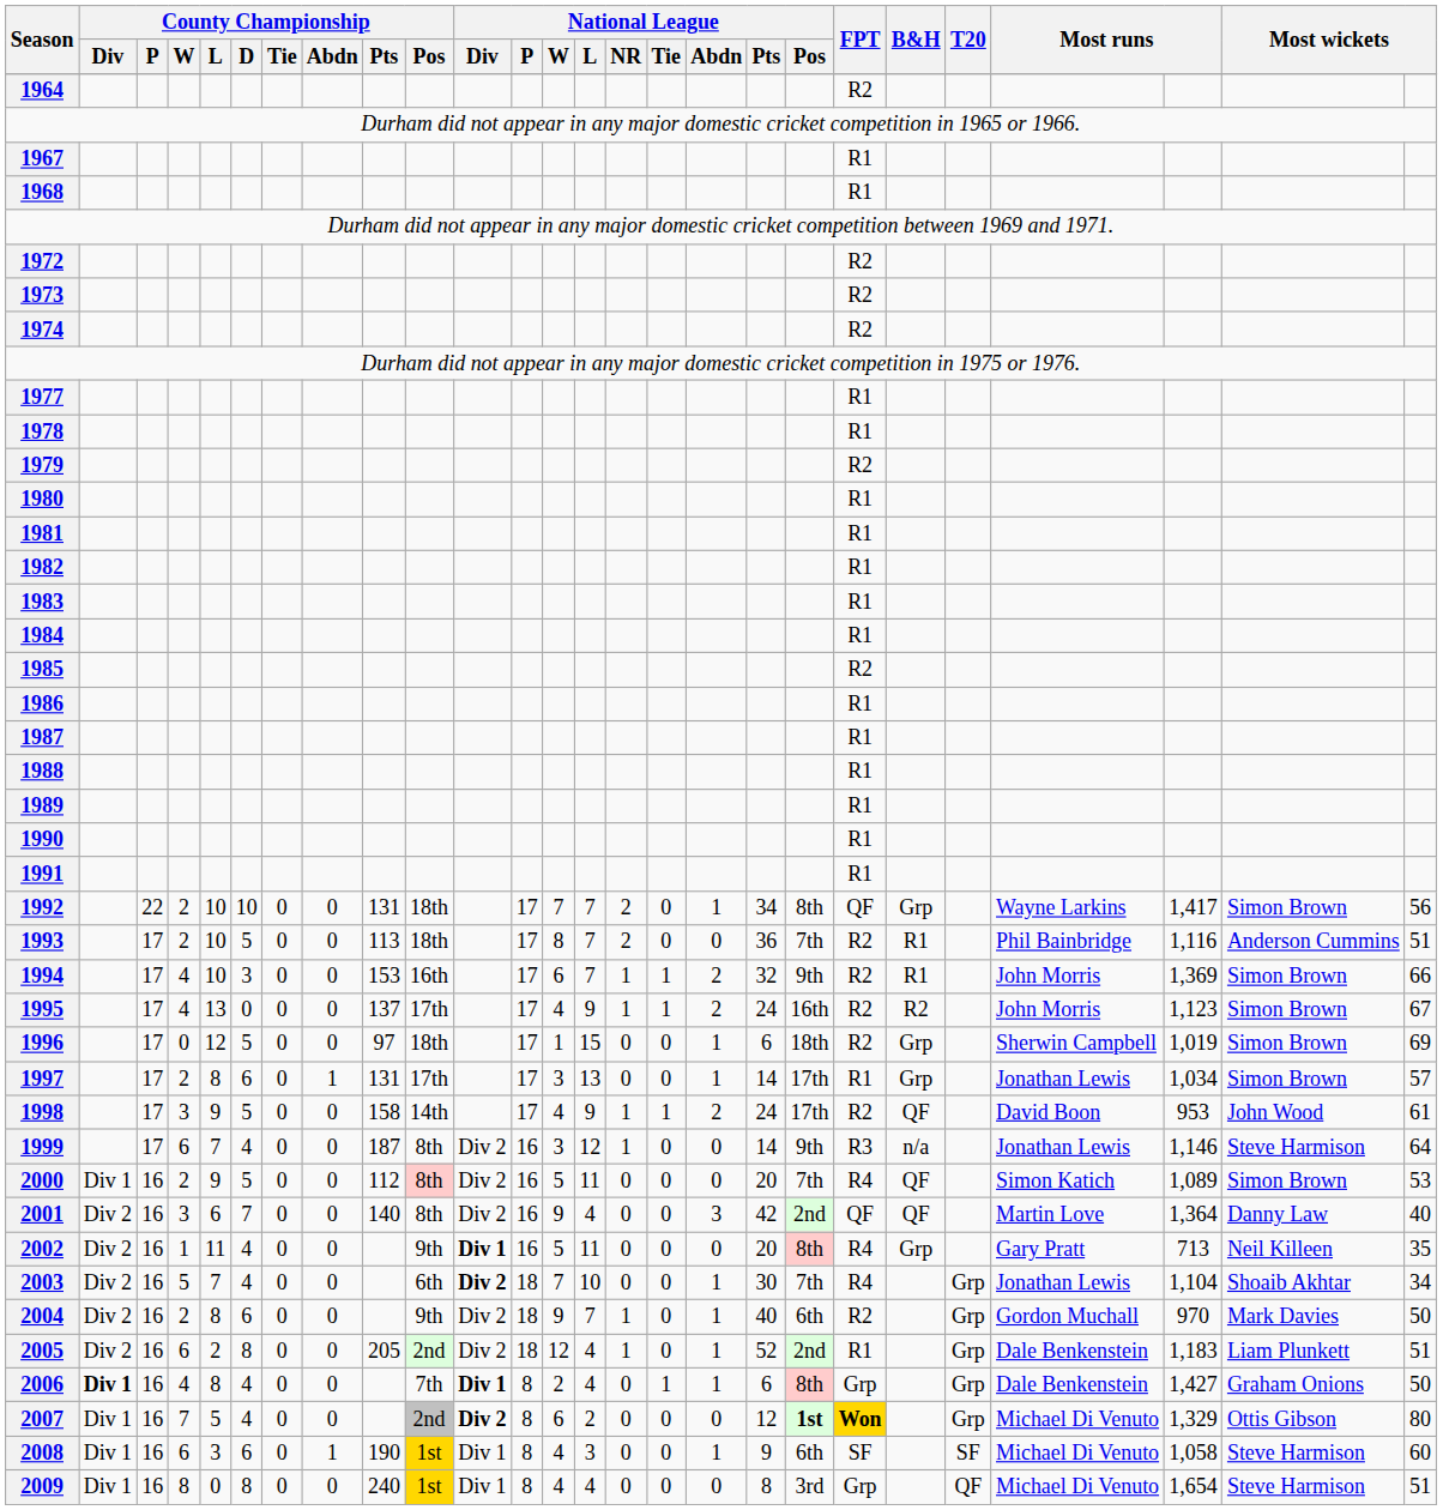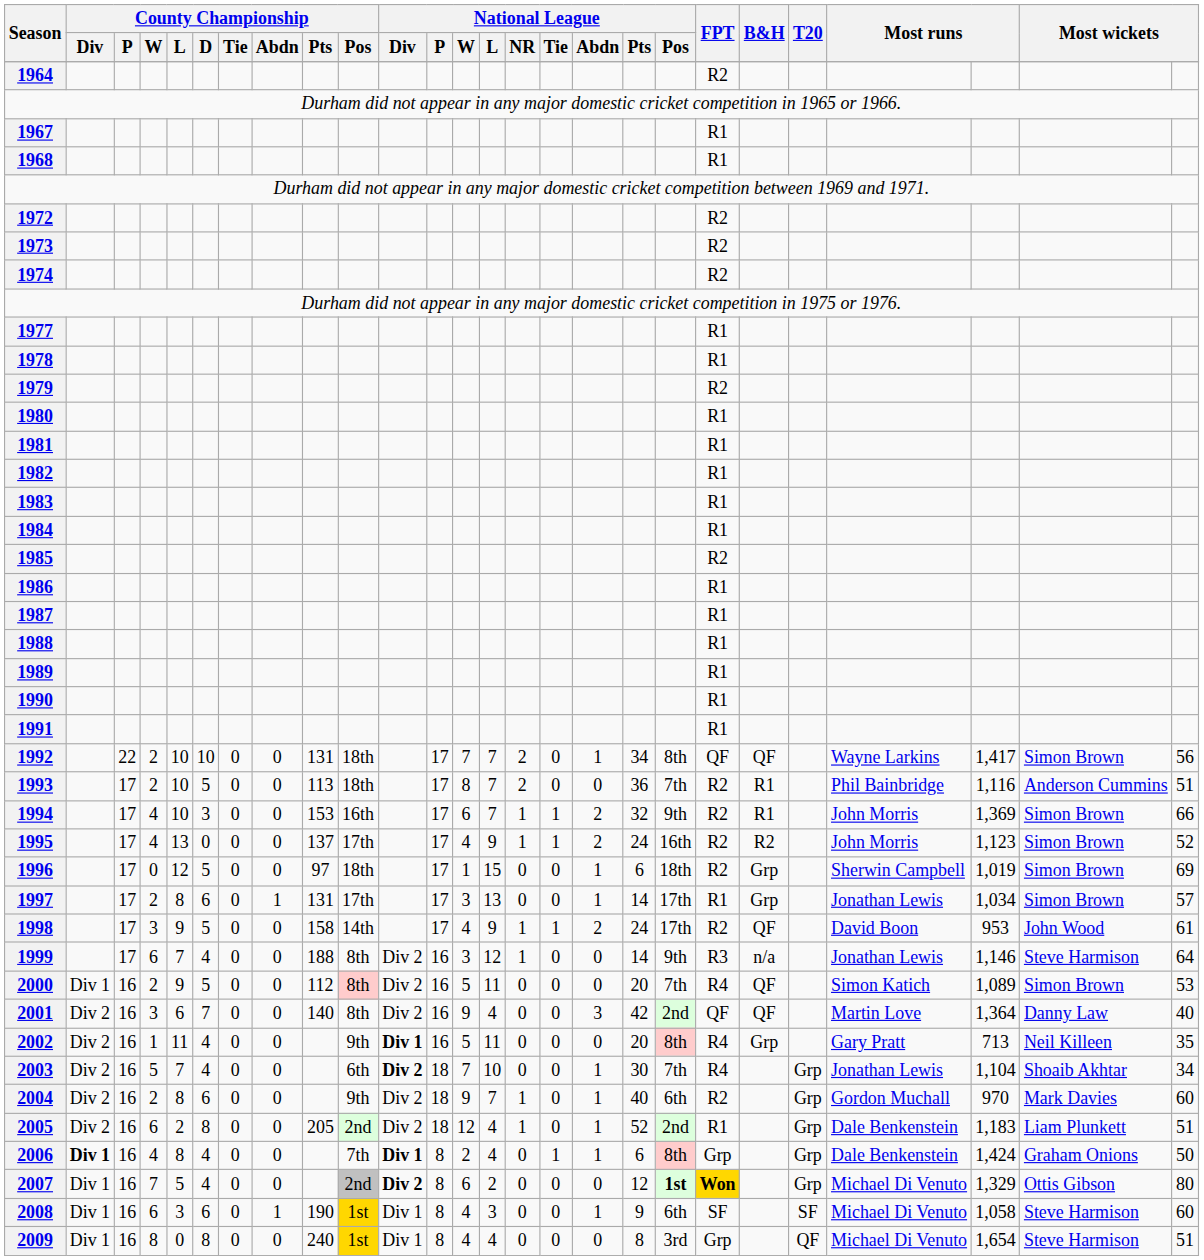1992 | B&H: Grp -> QF
1995 | column 26: 67 -> 52
1999 | County Championship / Pts: 187 -> 188
2004 | column 26: 50 -> 60
2006 | column 24: 1,427 -> 1,424
